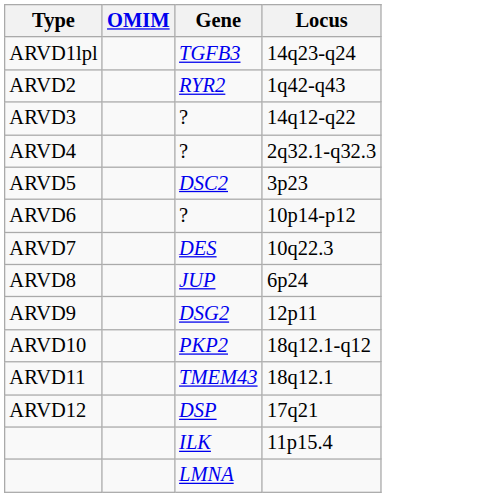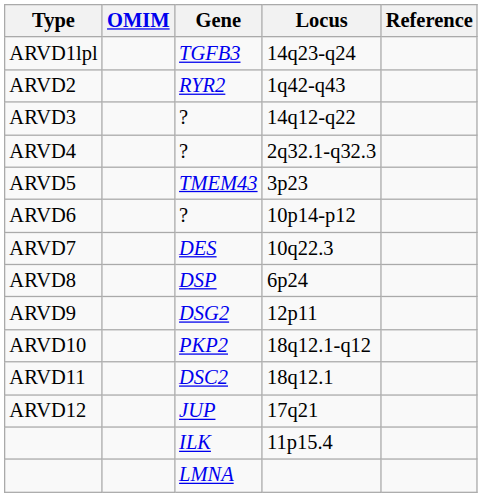+ column: Reference
ARVD5 | Gene: DSC2 -> TMEM43
ARVD8 | Gene: JUP -> DSP
ARVD11 | Gene: TMEM43 -> DSC2
ARVD12 | Gene: DSP -> JUP
